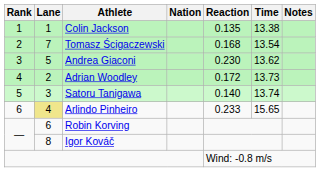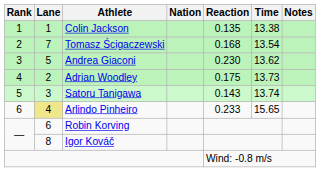Adrian Woodley | Reaction: 0.172 -> 0.175
Satoru Tanigawa | Reaction: 0.140 -> 0.143
